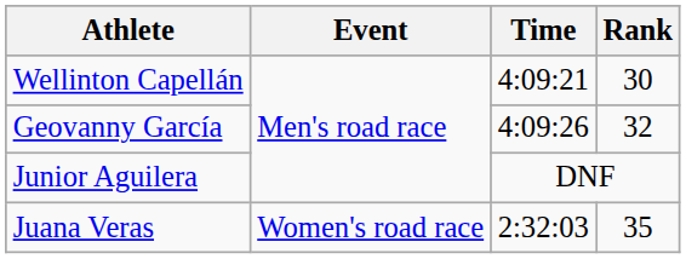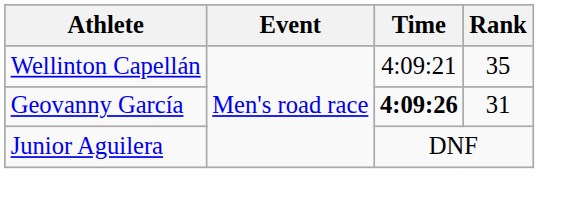Wellinton Capellán | Rank: 30 -> 35
Geovanny García | Time: normal -> bold
Geovanny García | Rank: 32 -> 31
- row: Juana Veras | Women's road race | 2:32:03 | 35
